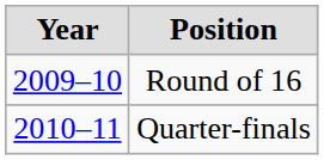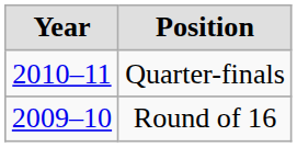rows swapped: Round of 16 <-> Quarter-finals
